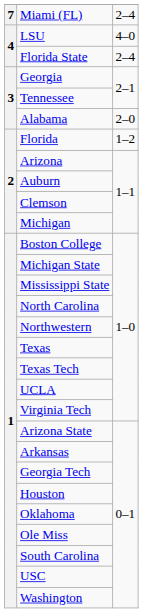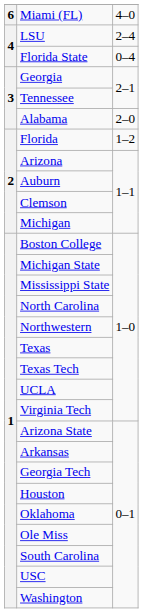Miami (FL) | column 1: 7 -> 6
Miami (FL) | column 3: 2–4 -> 4–0
LSU | column 3: 4–0 -> 2–4
Florida State | column 3: 2–4 -> 0–4
